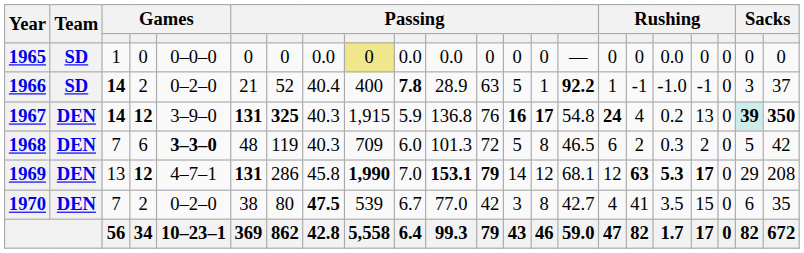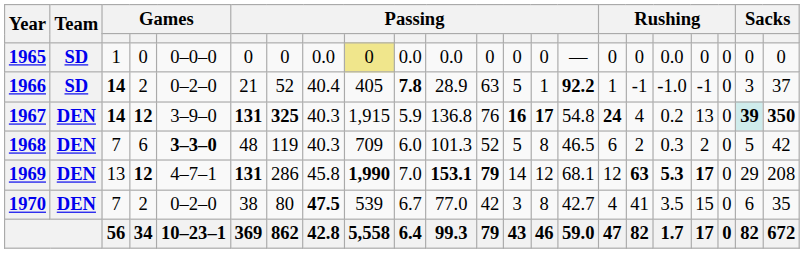1966 | column 9: 400 -> 405
1968 | column 12: 72 -> 52
